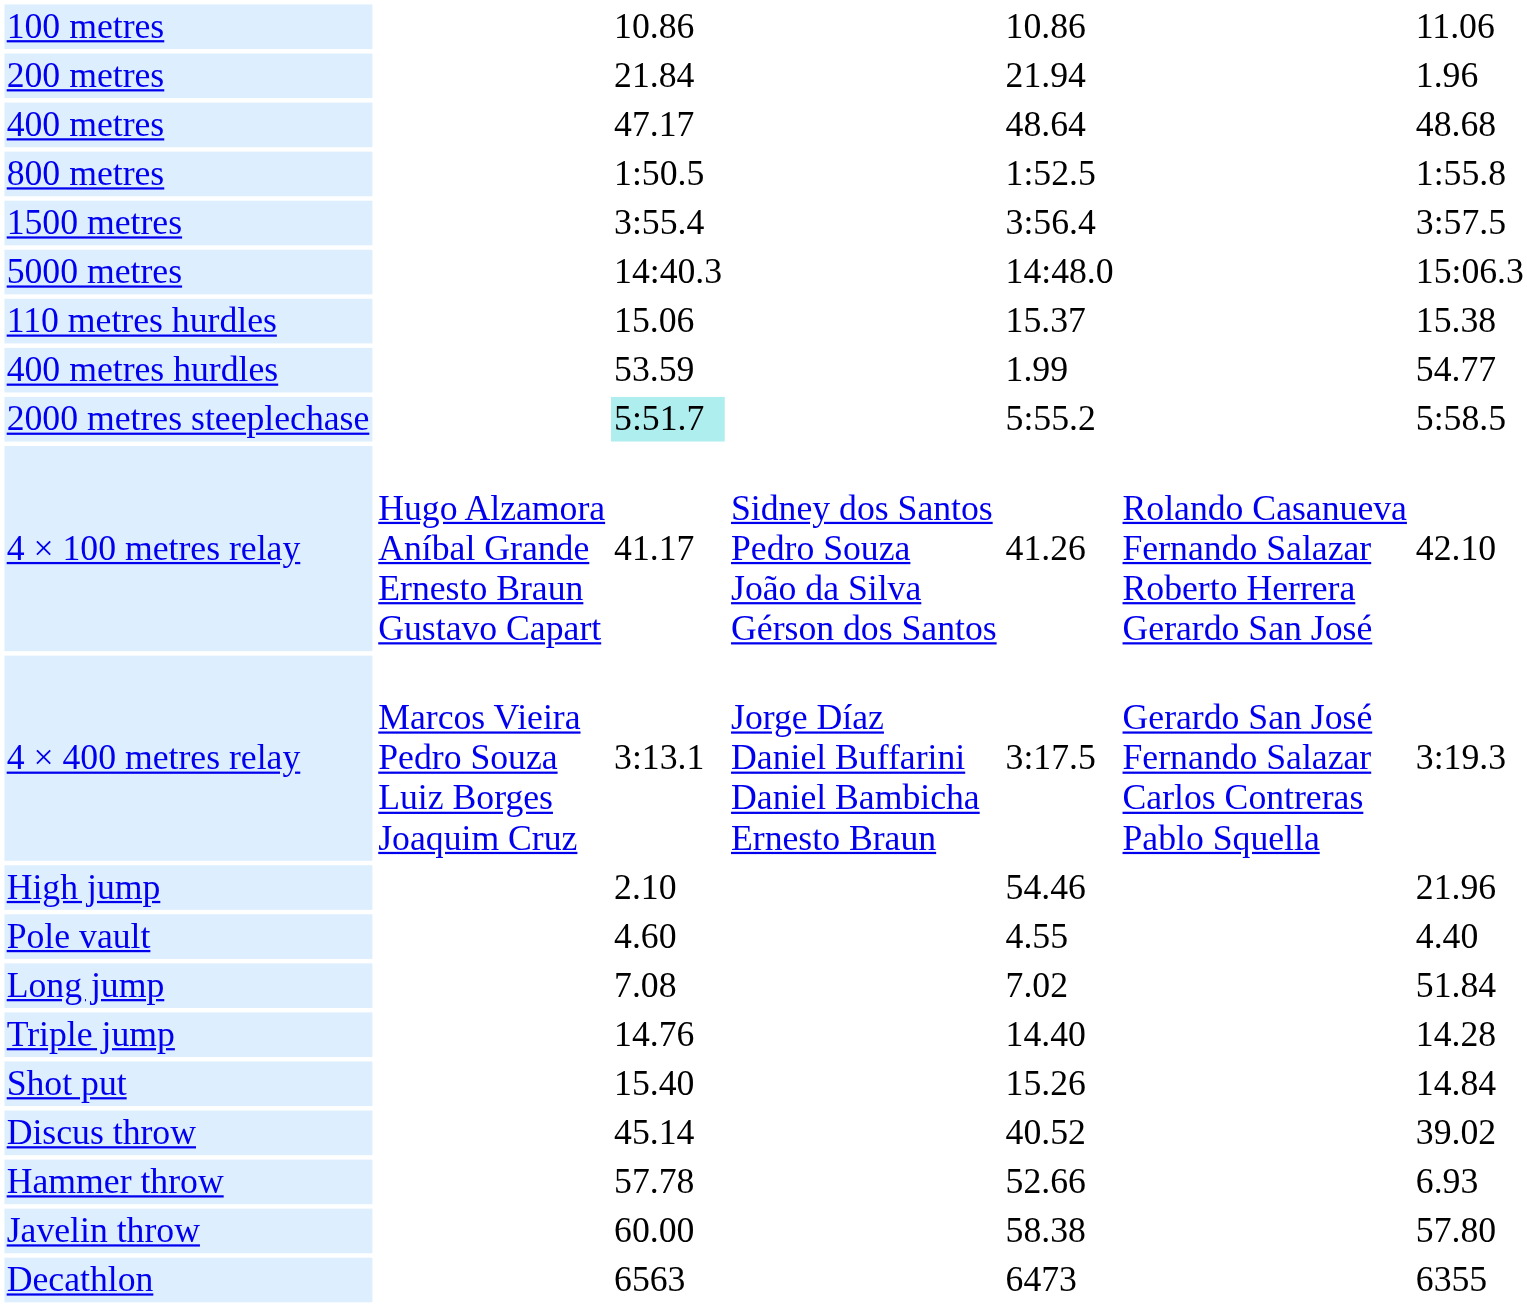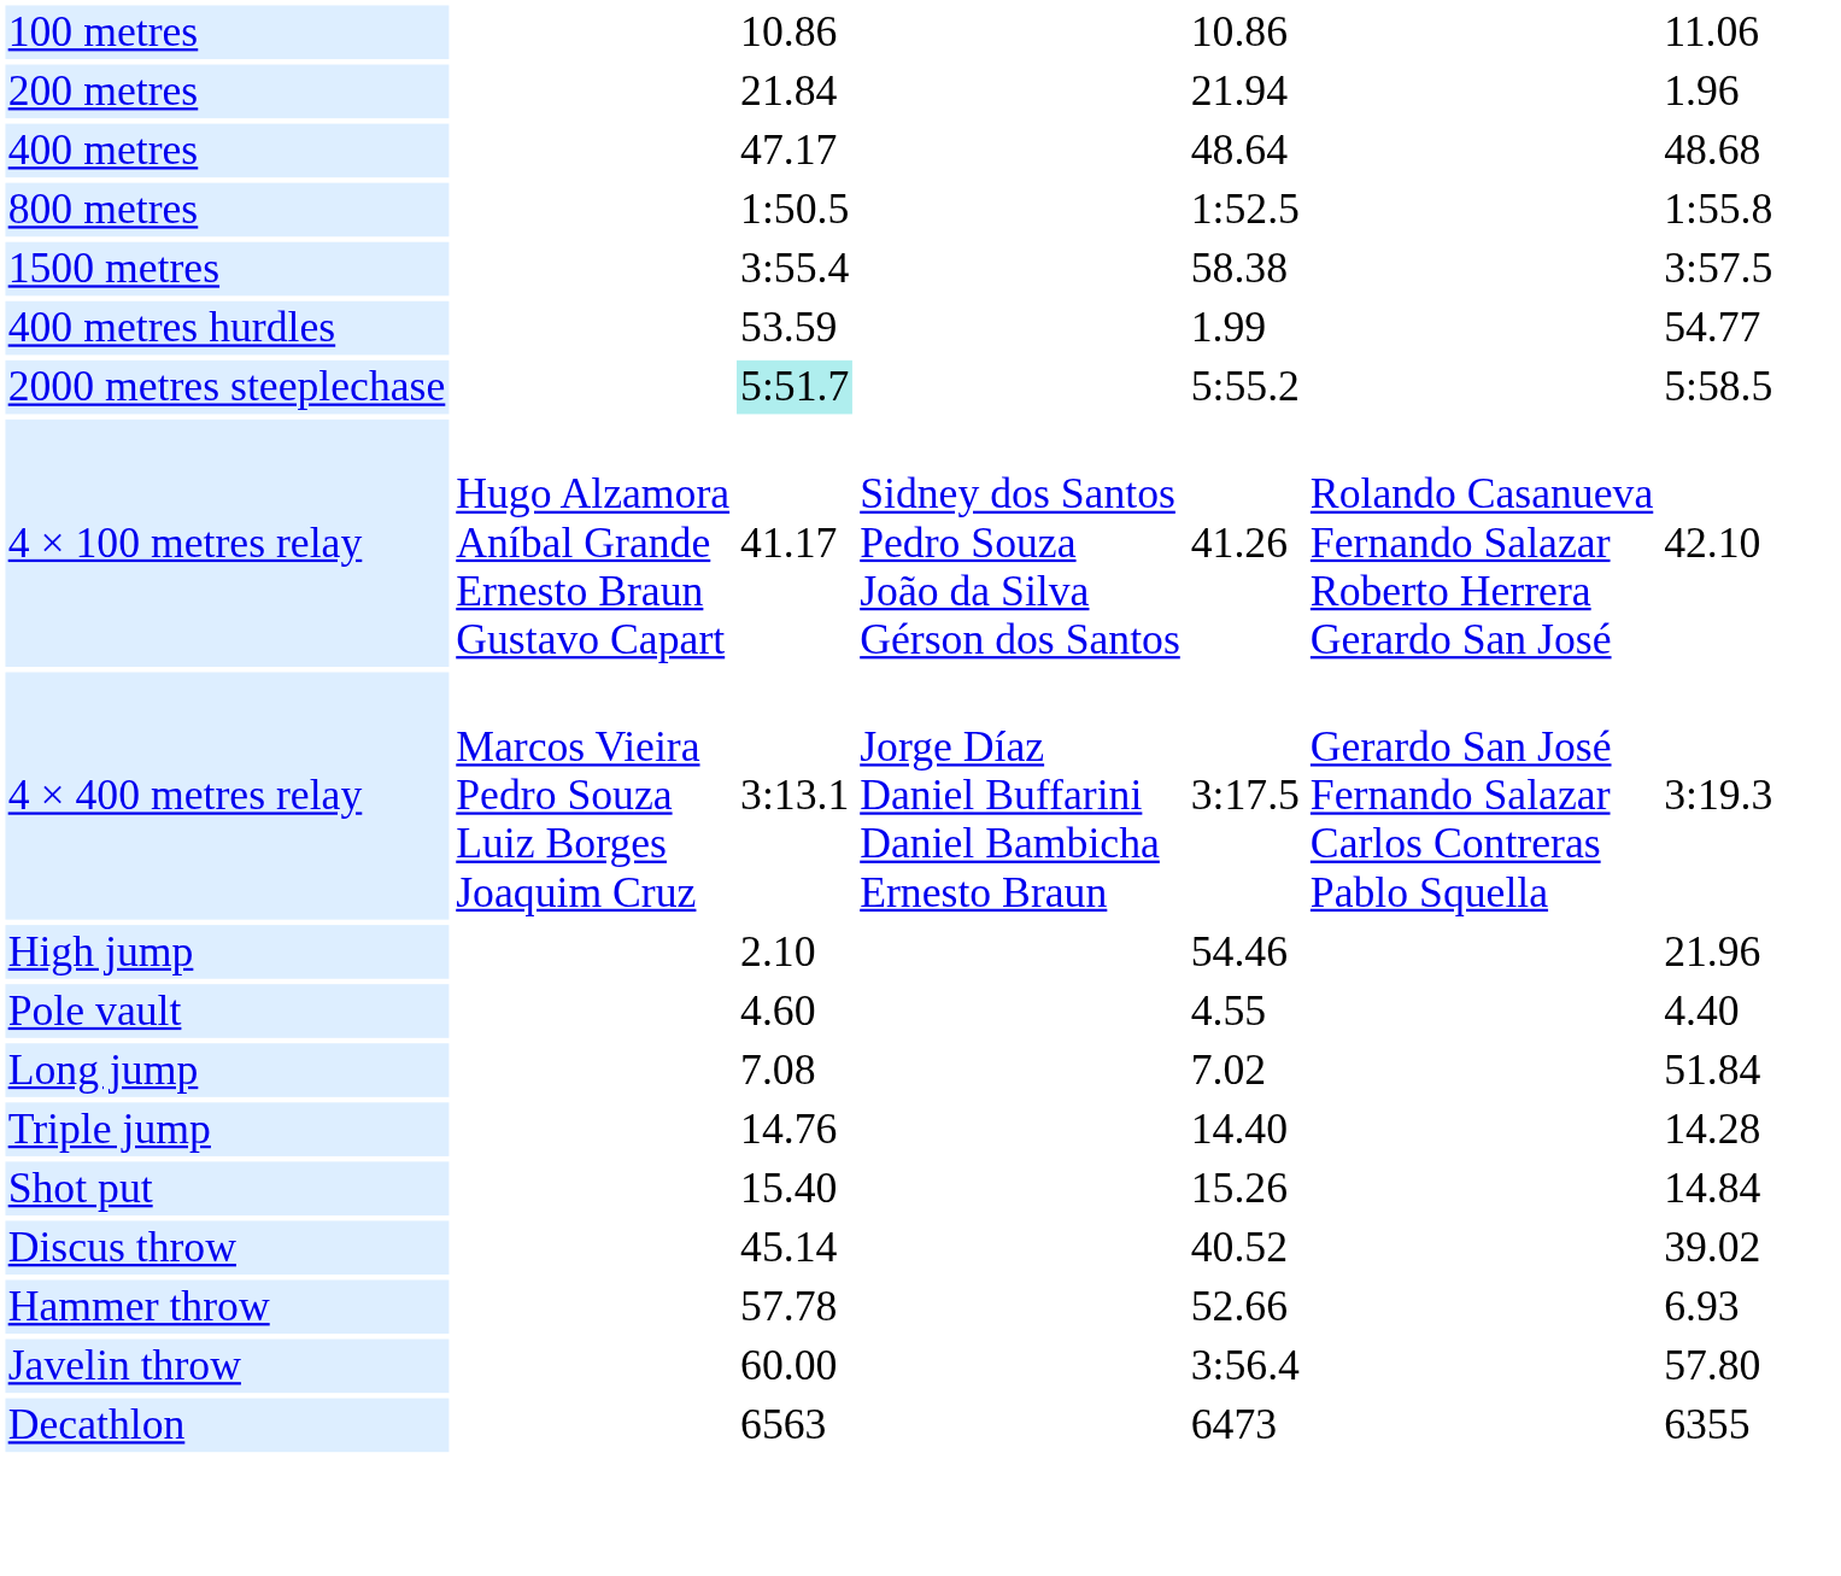1500 metres | column 5: 3:56.4 -> 58.38
- row: 5000 metres | 14:40.3 | 14:48.0 | 15:06.3
- row: 110 metres hurdles | 15.06 | 15.37 | 15.38
Javelin throw | column 5: 58.38 -> 3:56.4
